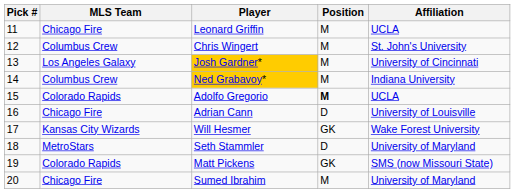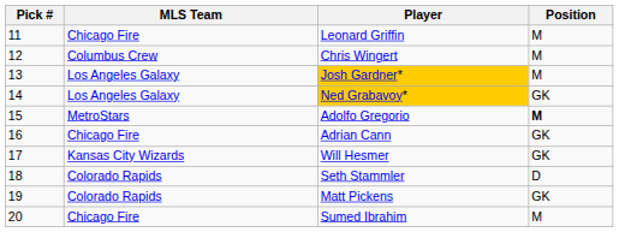- column: Affiliation | UCLA | St. John's University | University of Cincinnati | Indiana University | UCLA | University of Louisville | Wake Forest University | University of Maryland | SMS (now Missouri State) | University of Maryland
Ned Grabavoy* | MLS Team: Columbus Crew -> Los Angeles Galaxy
Ned Grabavoy* | Position: M -> GK
Adolfo Gregorio | MLS Team: Colorado Rapids -> MetroStars
Adrian Cann | Position: D -> GK
Seth Stammler | MLS Team: MetroStars -> Colorado Rapids
